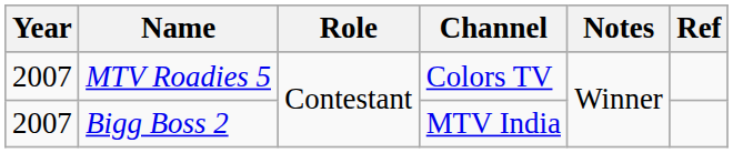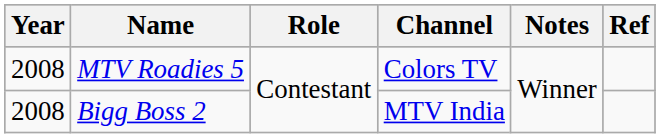MTV Roadies 5 | Year: 2007 -> 2008
Bigg Boss 2 | Year: 2007 -> 2008
